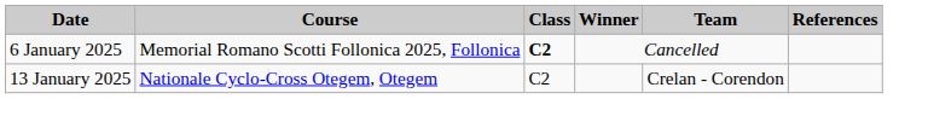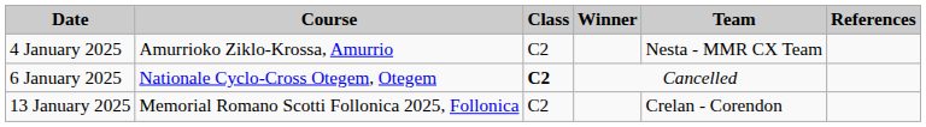+ row: 4 January 2025 | Amurrioko Ziklo-Krossa, Amurrio | C2 | Nesta - MMR CX Team
6 January 2025 | Course: Memorial Romano Scotti Follonica 2025, Follonica -> Nationale Cyclo-Cross Otegem, Otegem
13 January 2025 | Course: Nationale Cyclo-Cross Otegem, Otegem -> Memorial Romano Scotti Follonica 2025, Follonica
